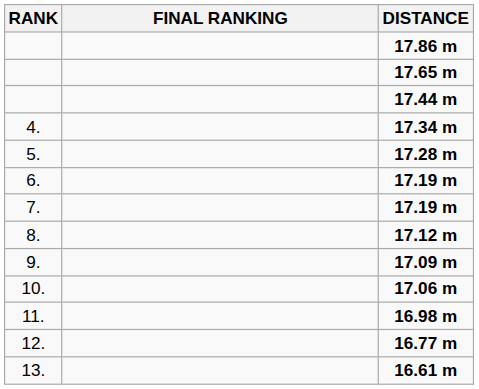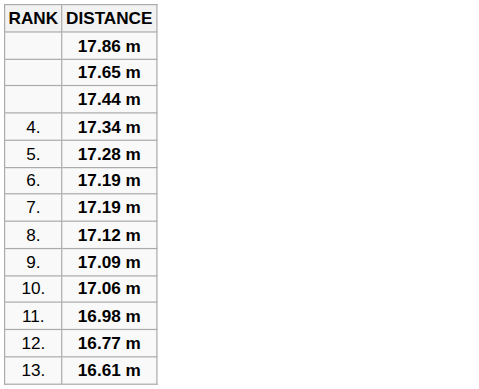- column: FINAL RANKING
